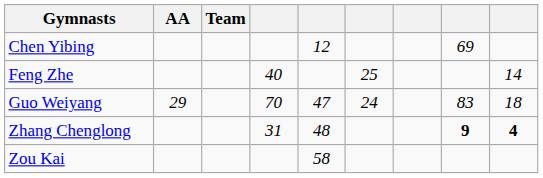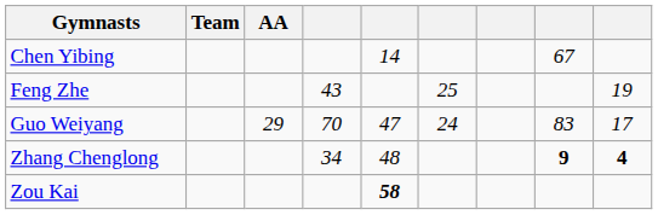columns swapped: Team <-> AA
Chen Yibing | column 5: 12 -> 14
Chen Yibing | column 8: 69 -> 67
Feng Zhe | column 4: 40 -> 43
Feng Zhe | column 9: 14 -> 19
Guo Weiyang | column 9: 18 -> 17
Zhang Chenglong | column 4: 31 -> 34
Zou Kai | column 5: normal -> bold
